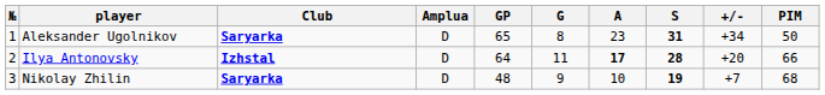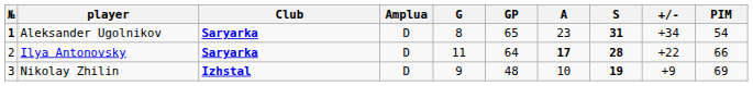columns swapped: GP <-> G
Aleksander Ugolnikov | №: normal -> bold
Aleksander Ugolnikov | PIM: 50 -> 54
Ilya Antonovsky | Club: Izhstal -> Saryarka
Ilya Antonovsky | +/-: +20 -> +22
Nikolay Zhilin | Club: Saryarka -> Izhstal
Nikolay Zhilin | +/-: +7 -> +9
Nikolay Zhilin | PIM: 68 -> 69
